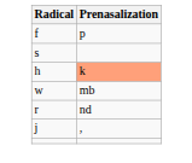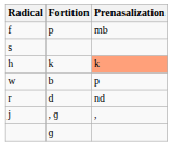+ column: Fortition | p | k | b | d | , ɡ | ɡ
f | Prenasalization: p -> mb
w | Prenasalization: mb -> p
